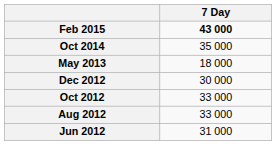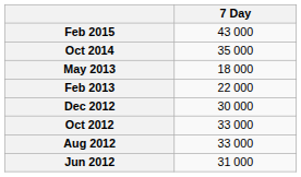Feb 2015 | 7 Day: bold -> normal
+ row: Feb 2013 | 22 000
